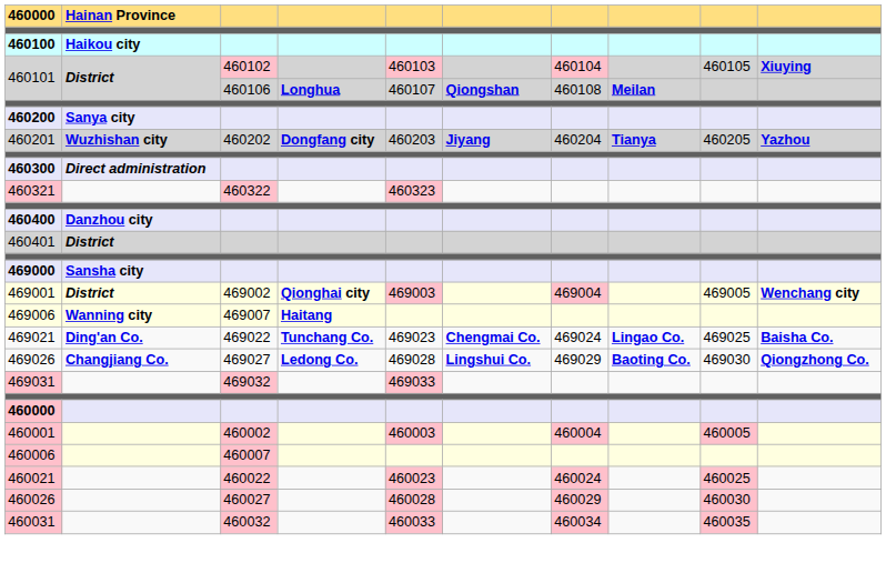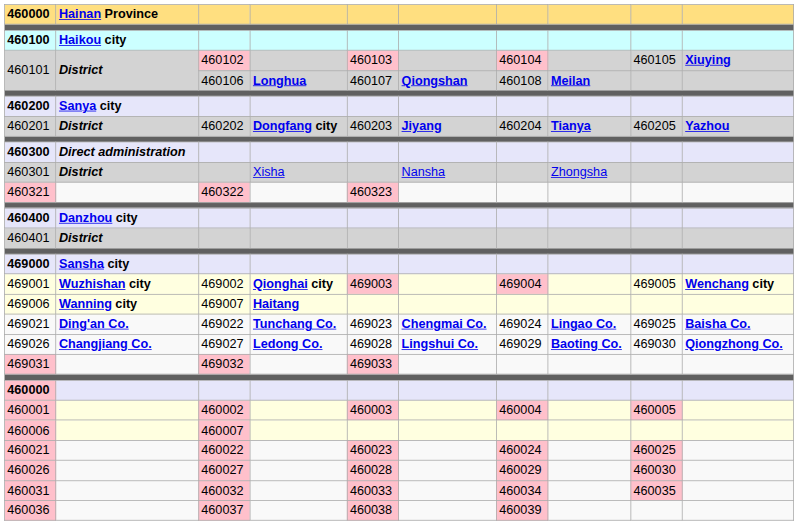460201 | column 2: Wuzhishan city -> District
+ row: 460301 | District | Xisha | Nansha | Zhongsha
469001 | column 2: District -> Wuzhishan city
+ row: 460036 | 460037 | 460038 | 460039
